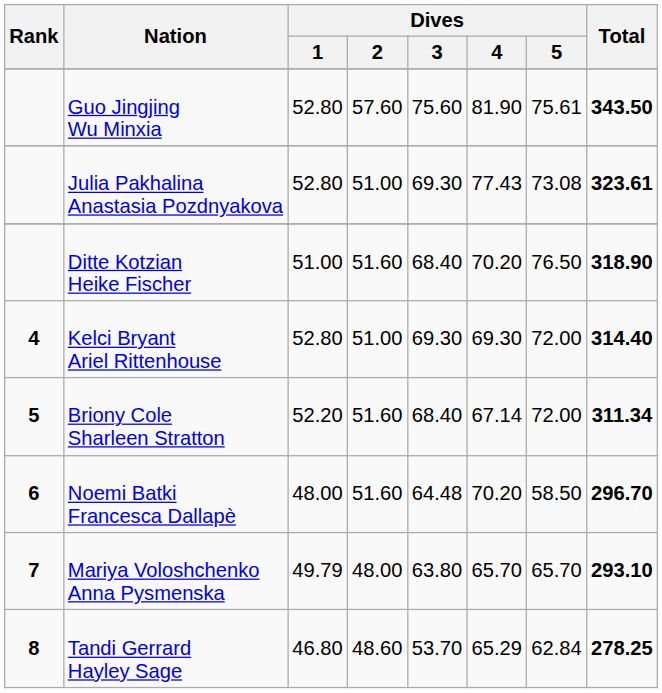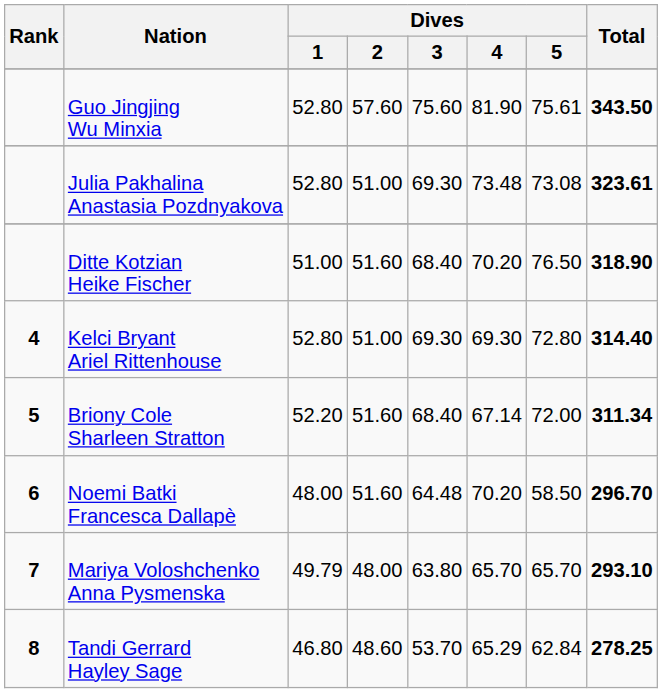Julia Pakhalina Anastasia Pozdnyakova | Dives / 4: 77.43 -> 73.48
Kelci Bryant Ariel Rittenhouse | Dives / 5: 72.00 -> 72.80
